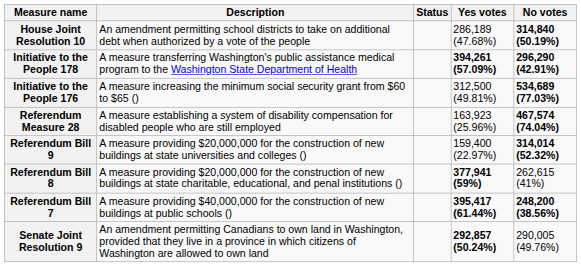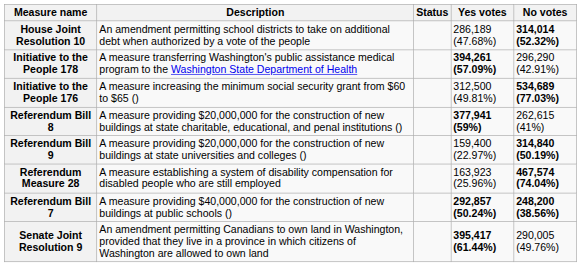House Joint Resolution 10 | No votes: 314,840 (50.19%) -> 314,014 (52.32%)
Initiative to the People 178 | No votes: bold -> normal
rows swapped: Referendum Measure 28 <-> Referendum Bill 8
Referendum Bill 9 | No votes: 314,014 (52.32%) -> 314,840 (50.19%)
Referendum Bill 7 | Yes votes: 395,417 (61.44%) -> 292,857 (50.24%)
Senate Joint Resolution 9 | Yes votes: 292,857 (50.24%) -> 395,417 (61.44%)
